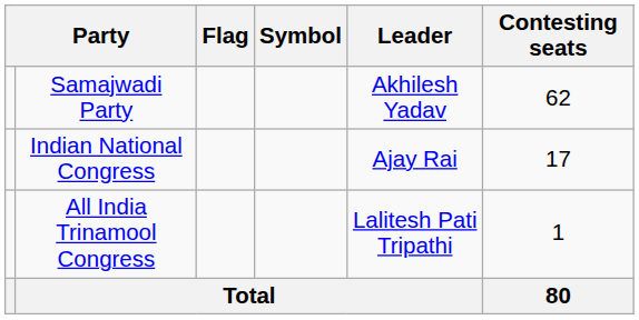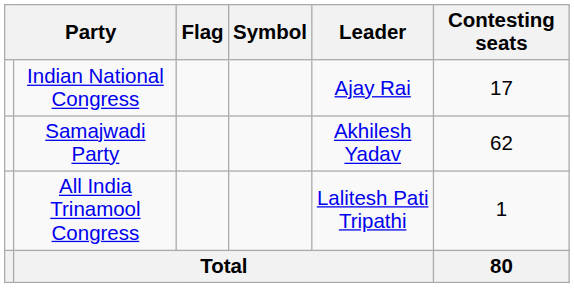rows swapped: Samajwadi Party <-> Indian National Congress
